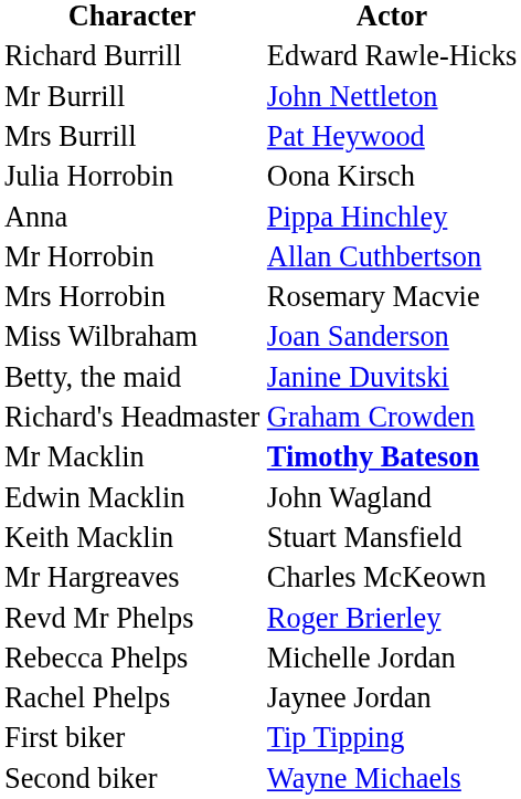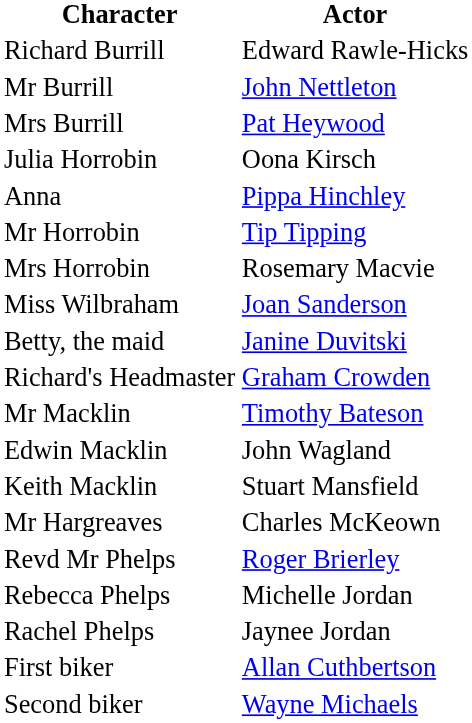Mr Horrobin | Actor: Allan Cuthbertson -> Tip Tipping
Mr Macklin | Actor: bold -> normal
First biker | Actor: Tip Tipping -> Allan Cuthbertson
